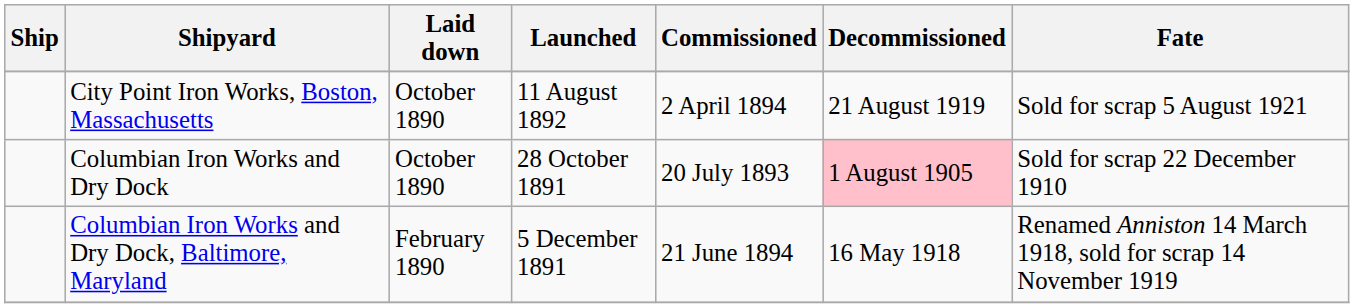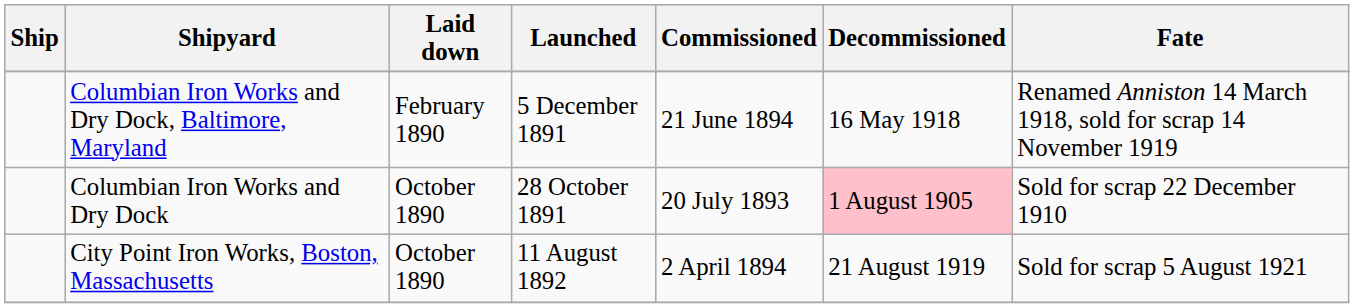rows swapped: Columbian Iron Works and Dry Dock, Baltimore, Maryland <-> City Point Iron Works, Boston, Massachusetts
